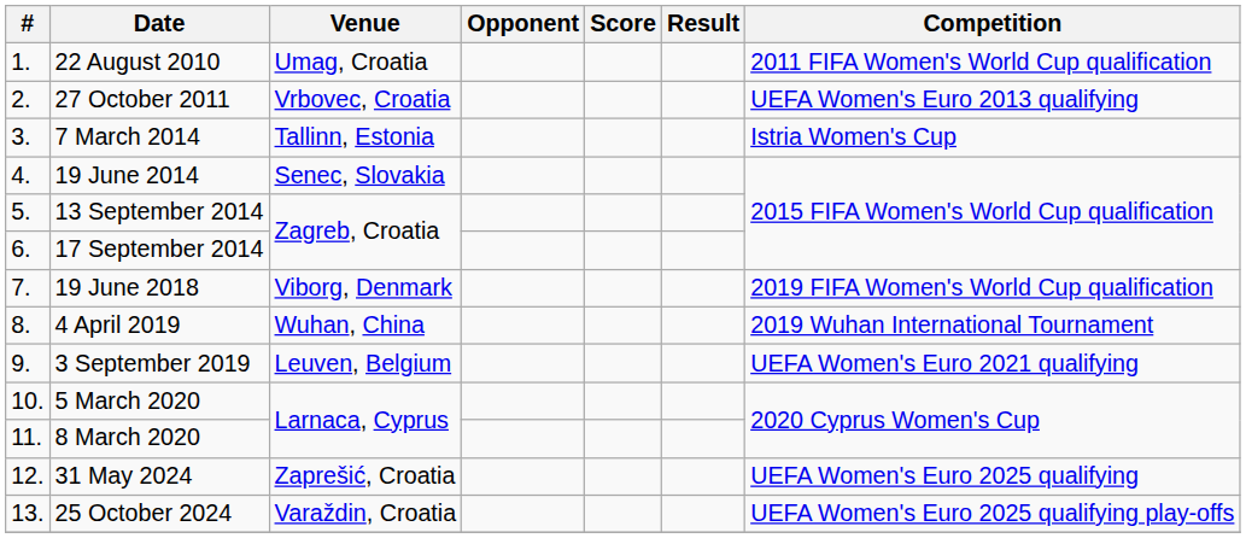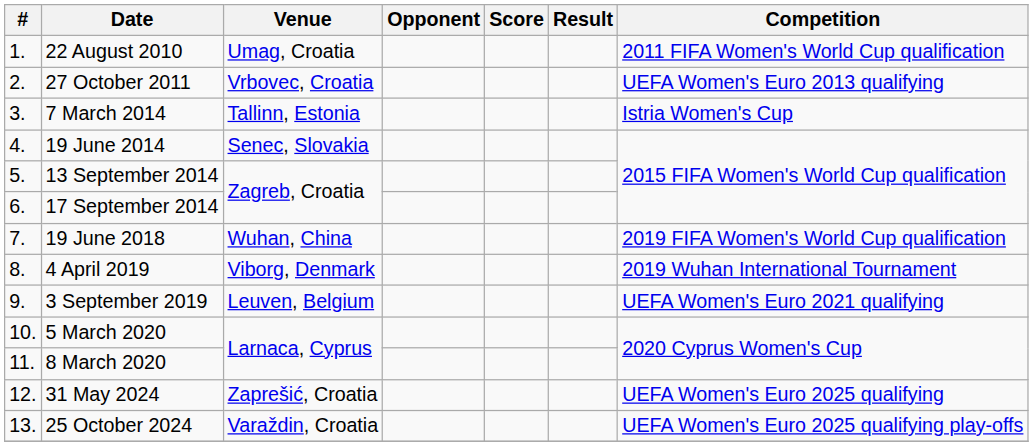19 June 2018 | Venue: Viborg, Denmark -> Wuhan, China
4 April 2019 | Venue: Wuhan, China -> Viborg, Denmark
